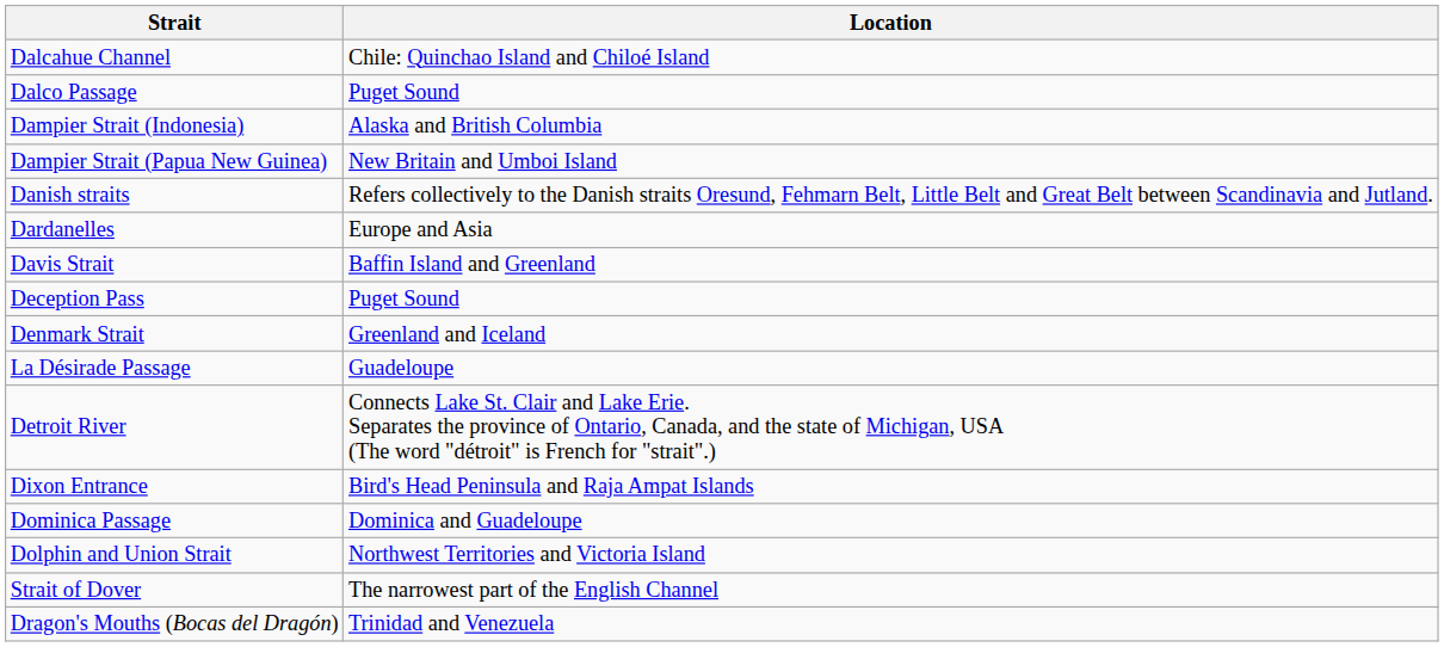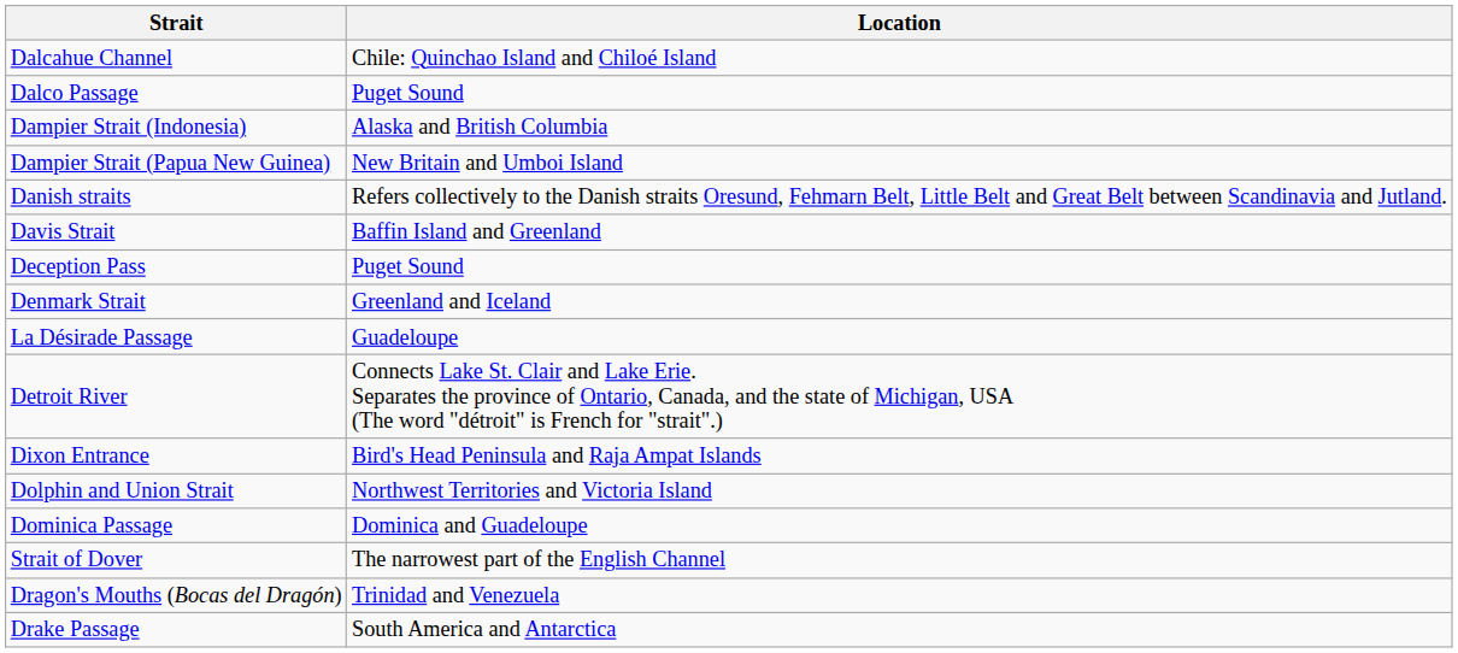- row: Dardanelles | Europe and Asia
rows swapped: Dolphin and Union Strait <-> Dominica Passage
+ row: Drake Passage | South America and Antarctica
